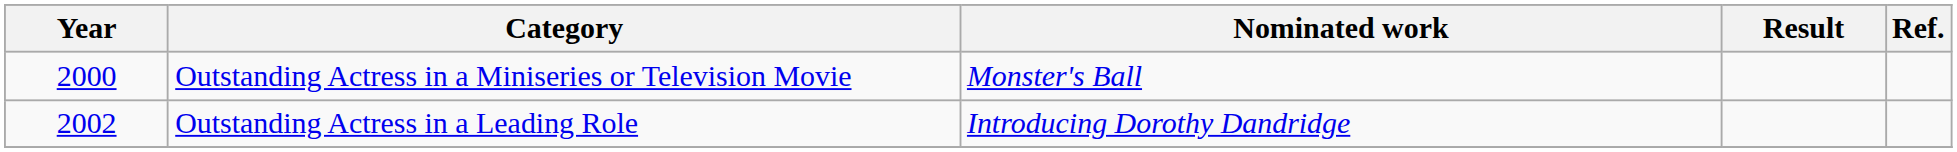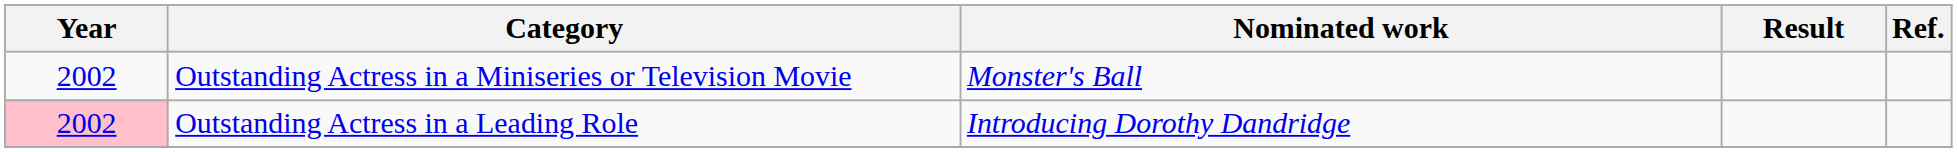Outstanding Actress in a Miniseries or Television Movie | Year: 2000 -> 2002
Outstanding Actress in a Leading Role | Year: no background -> pink background
